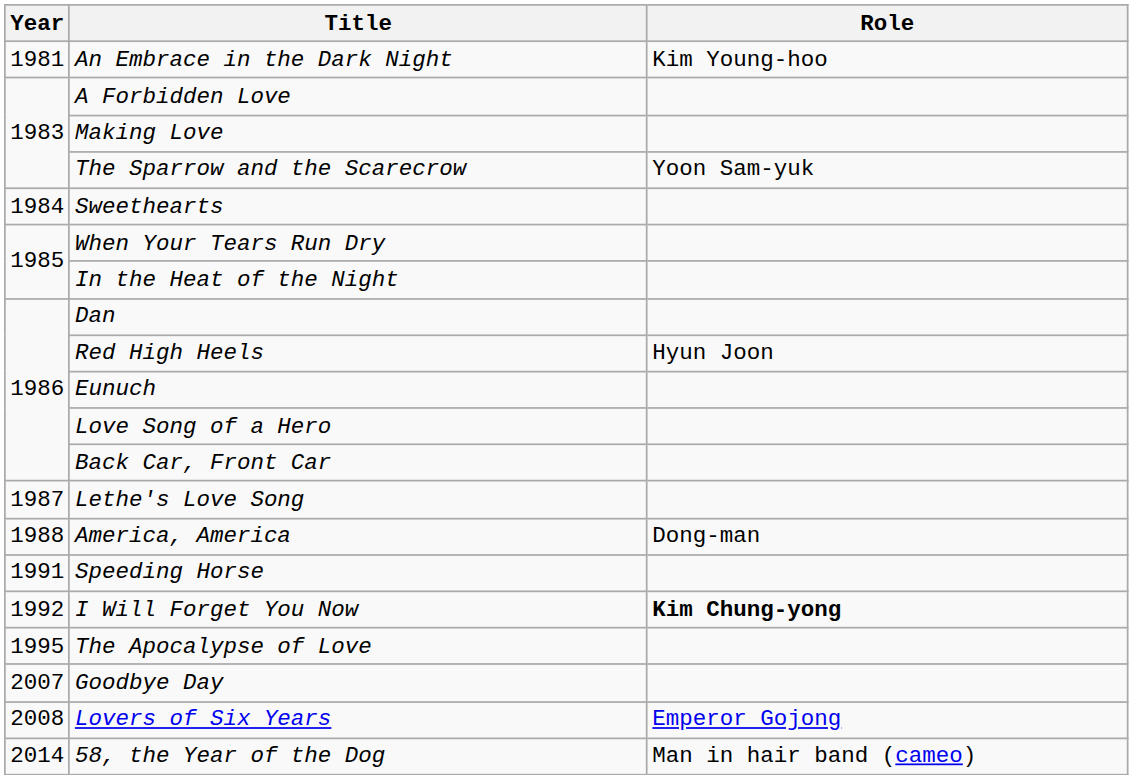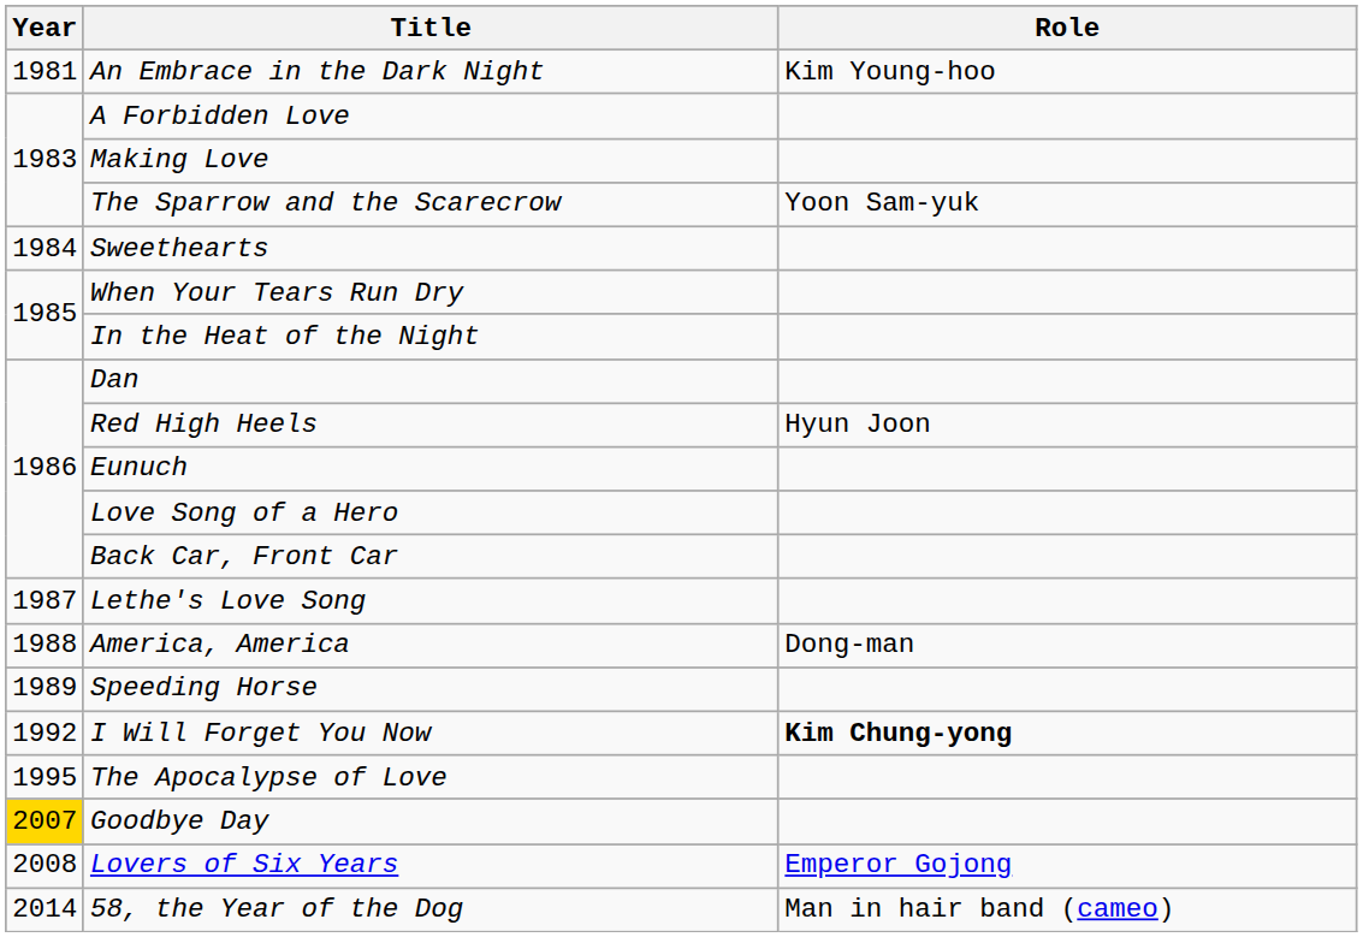Speeding Horse | Year: 1991 -> 1989
Goodbye Day | Year: no background -> gold background
